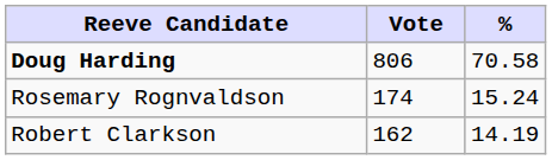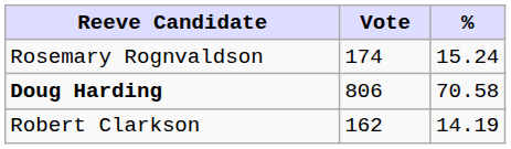rows swapped: Doug Harding <-> Rosemary Rognvaldson
